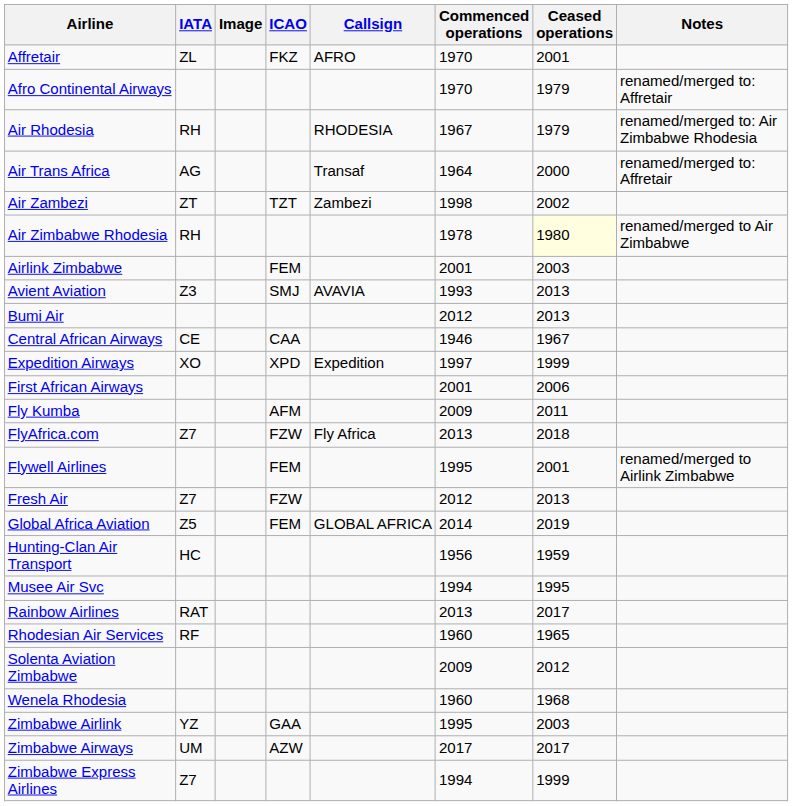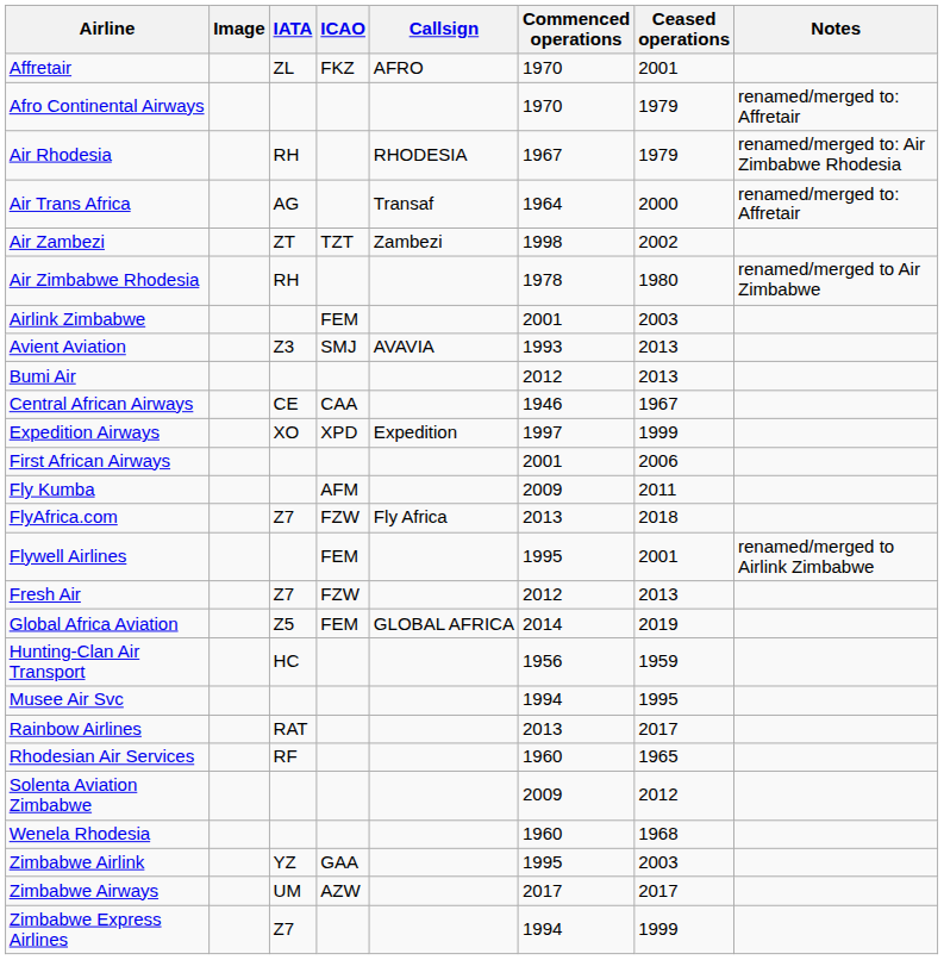columns swapped: Image <-> IATA
Air Zimbabwe Rhodesia | Ceased operations: lightyellow background -> no background
